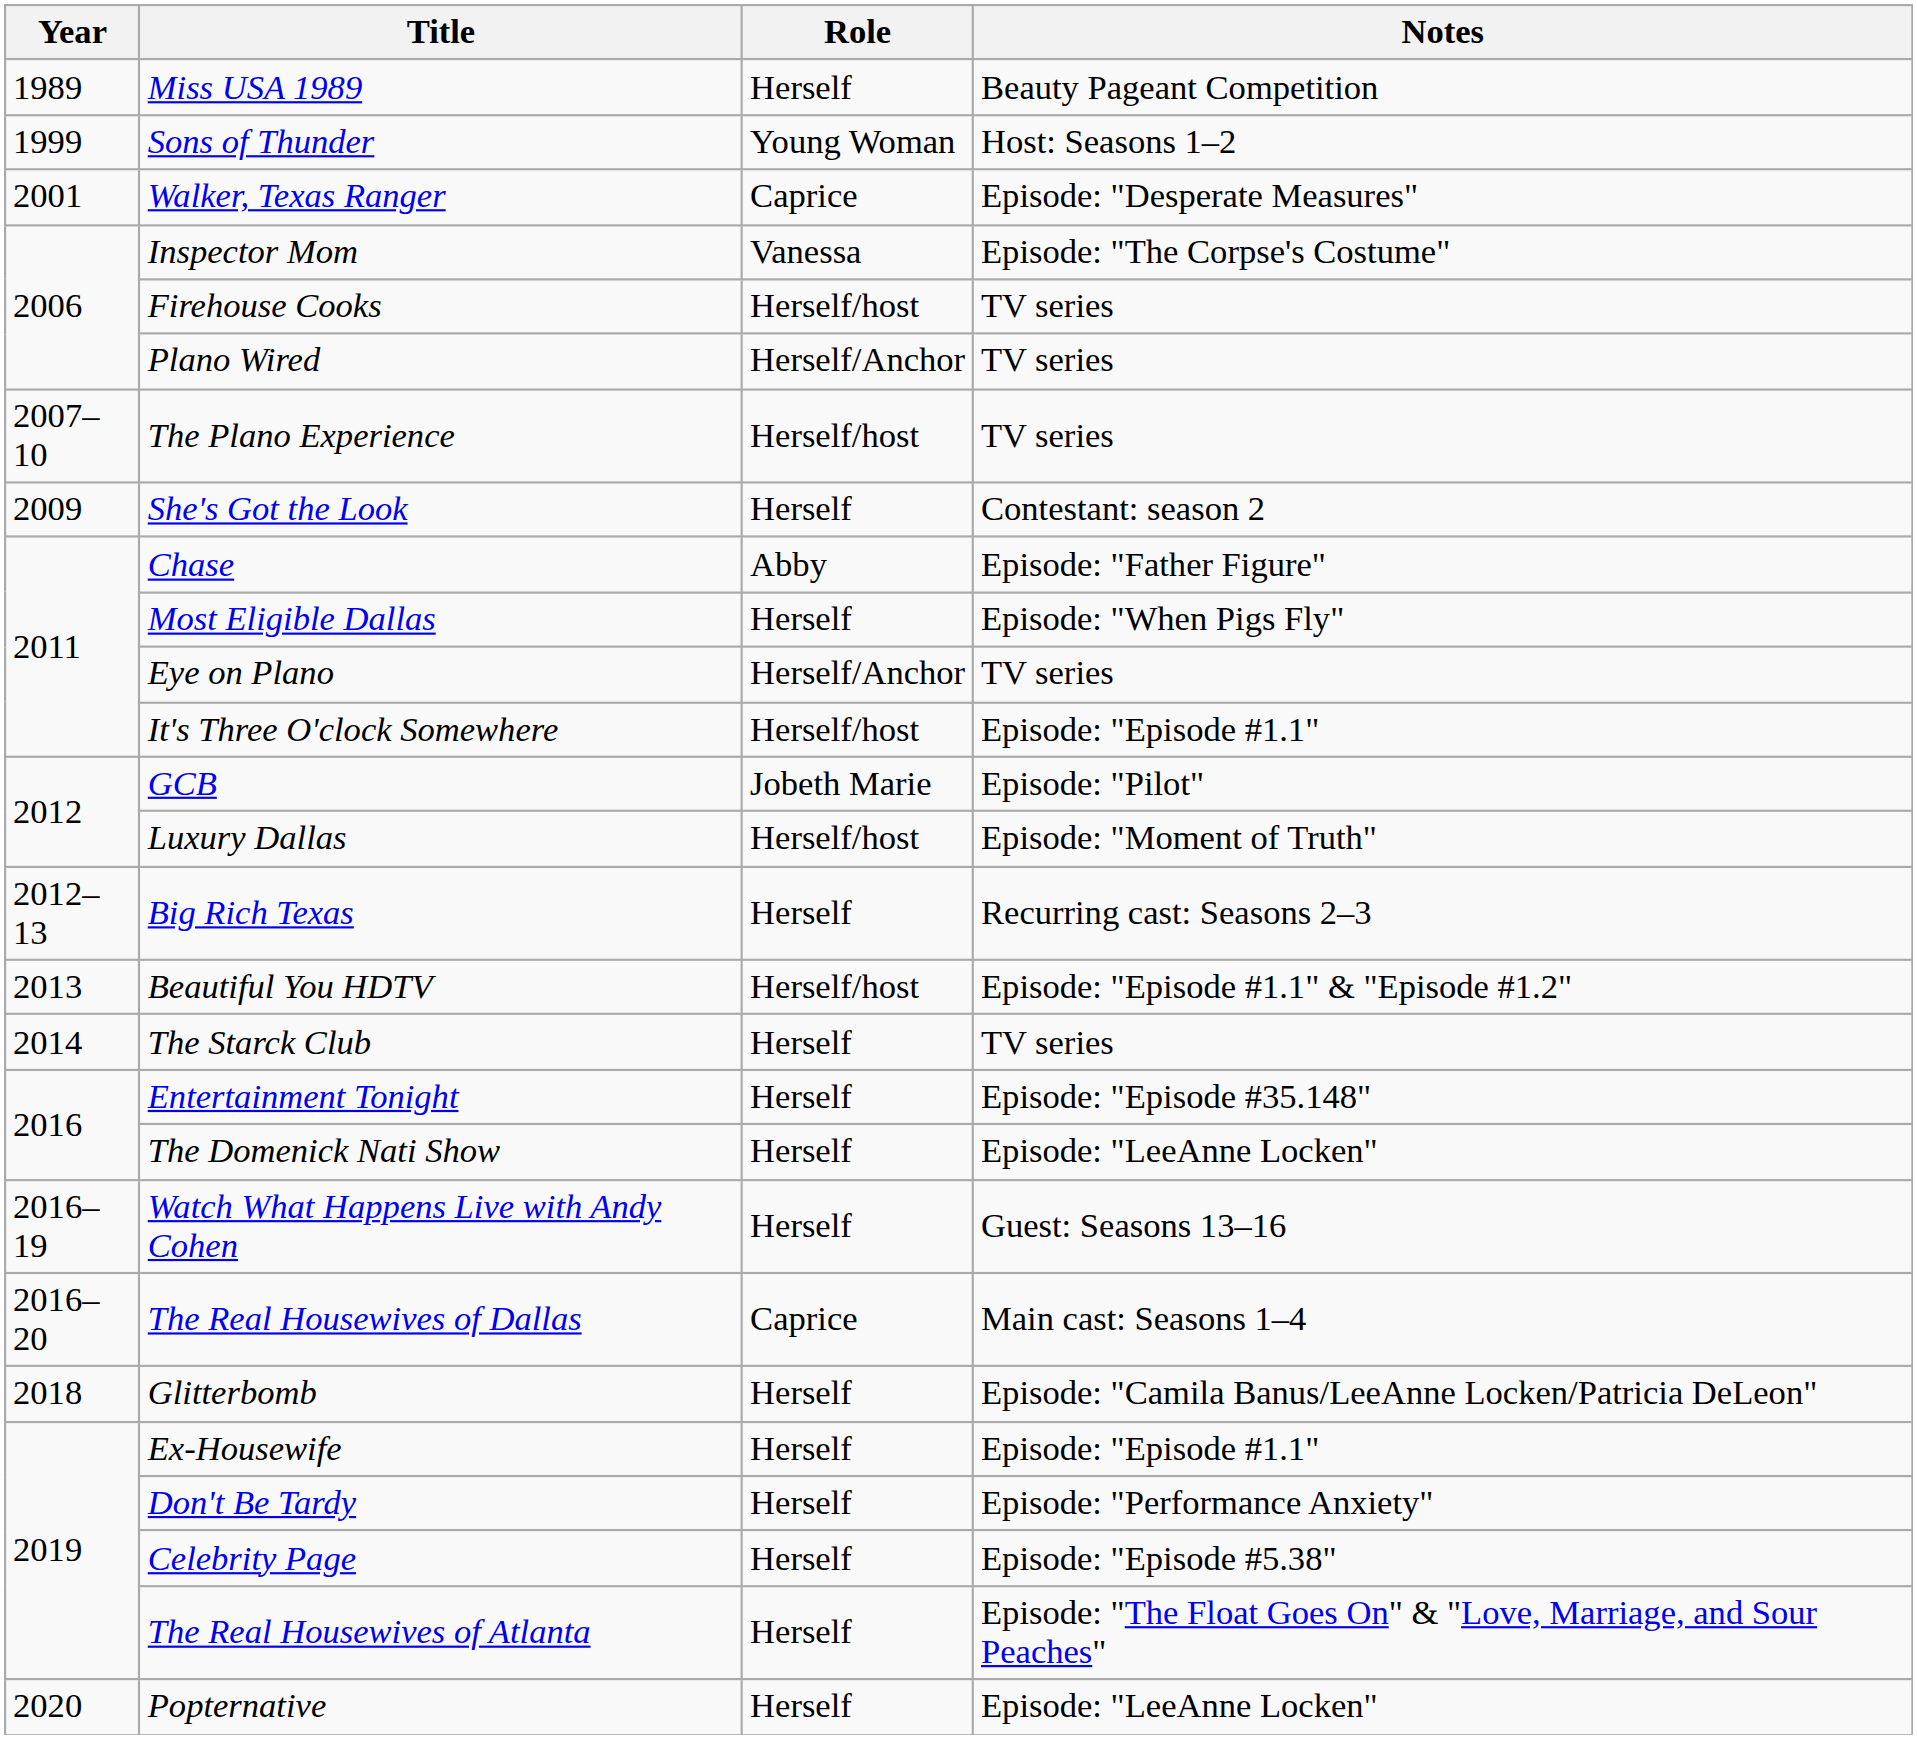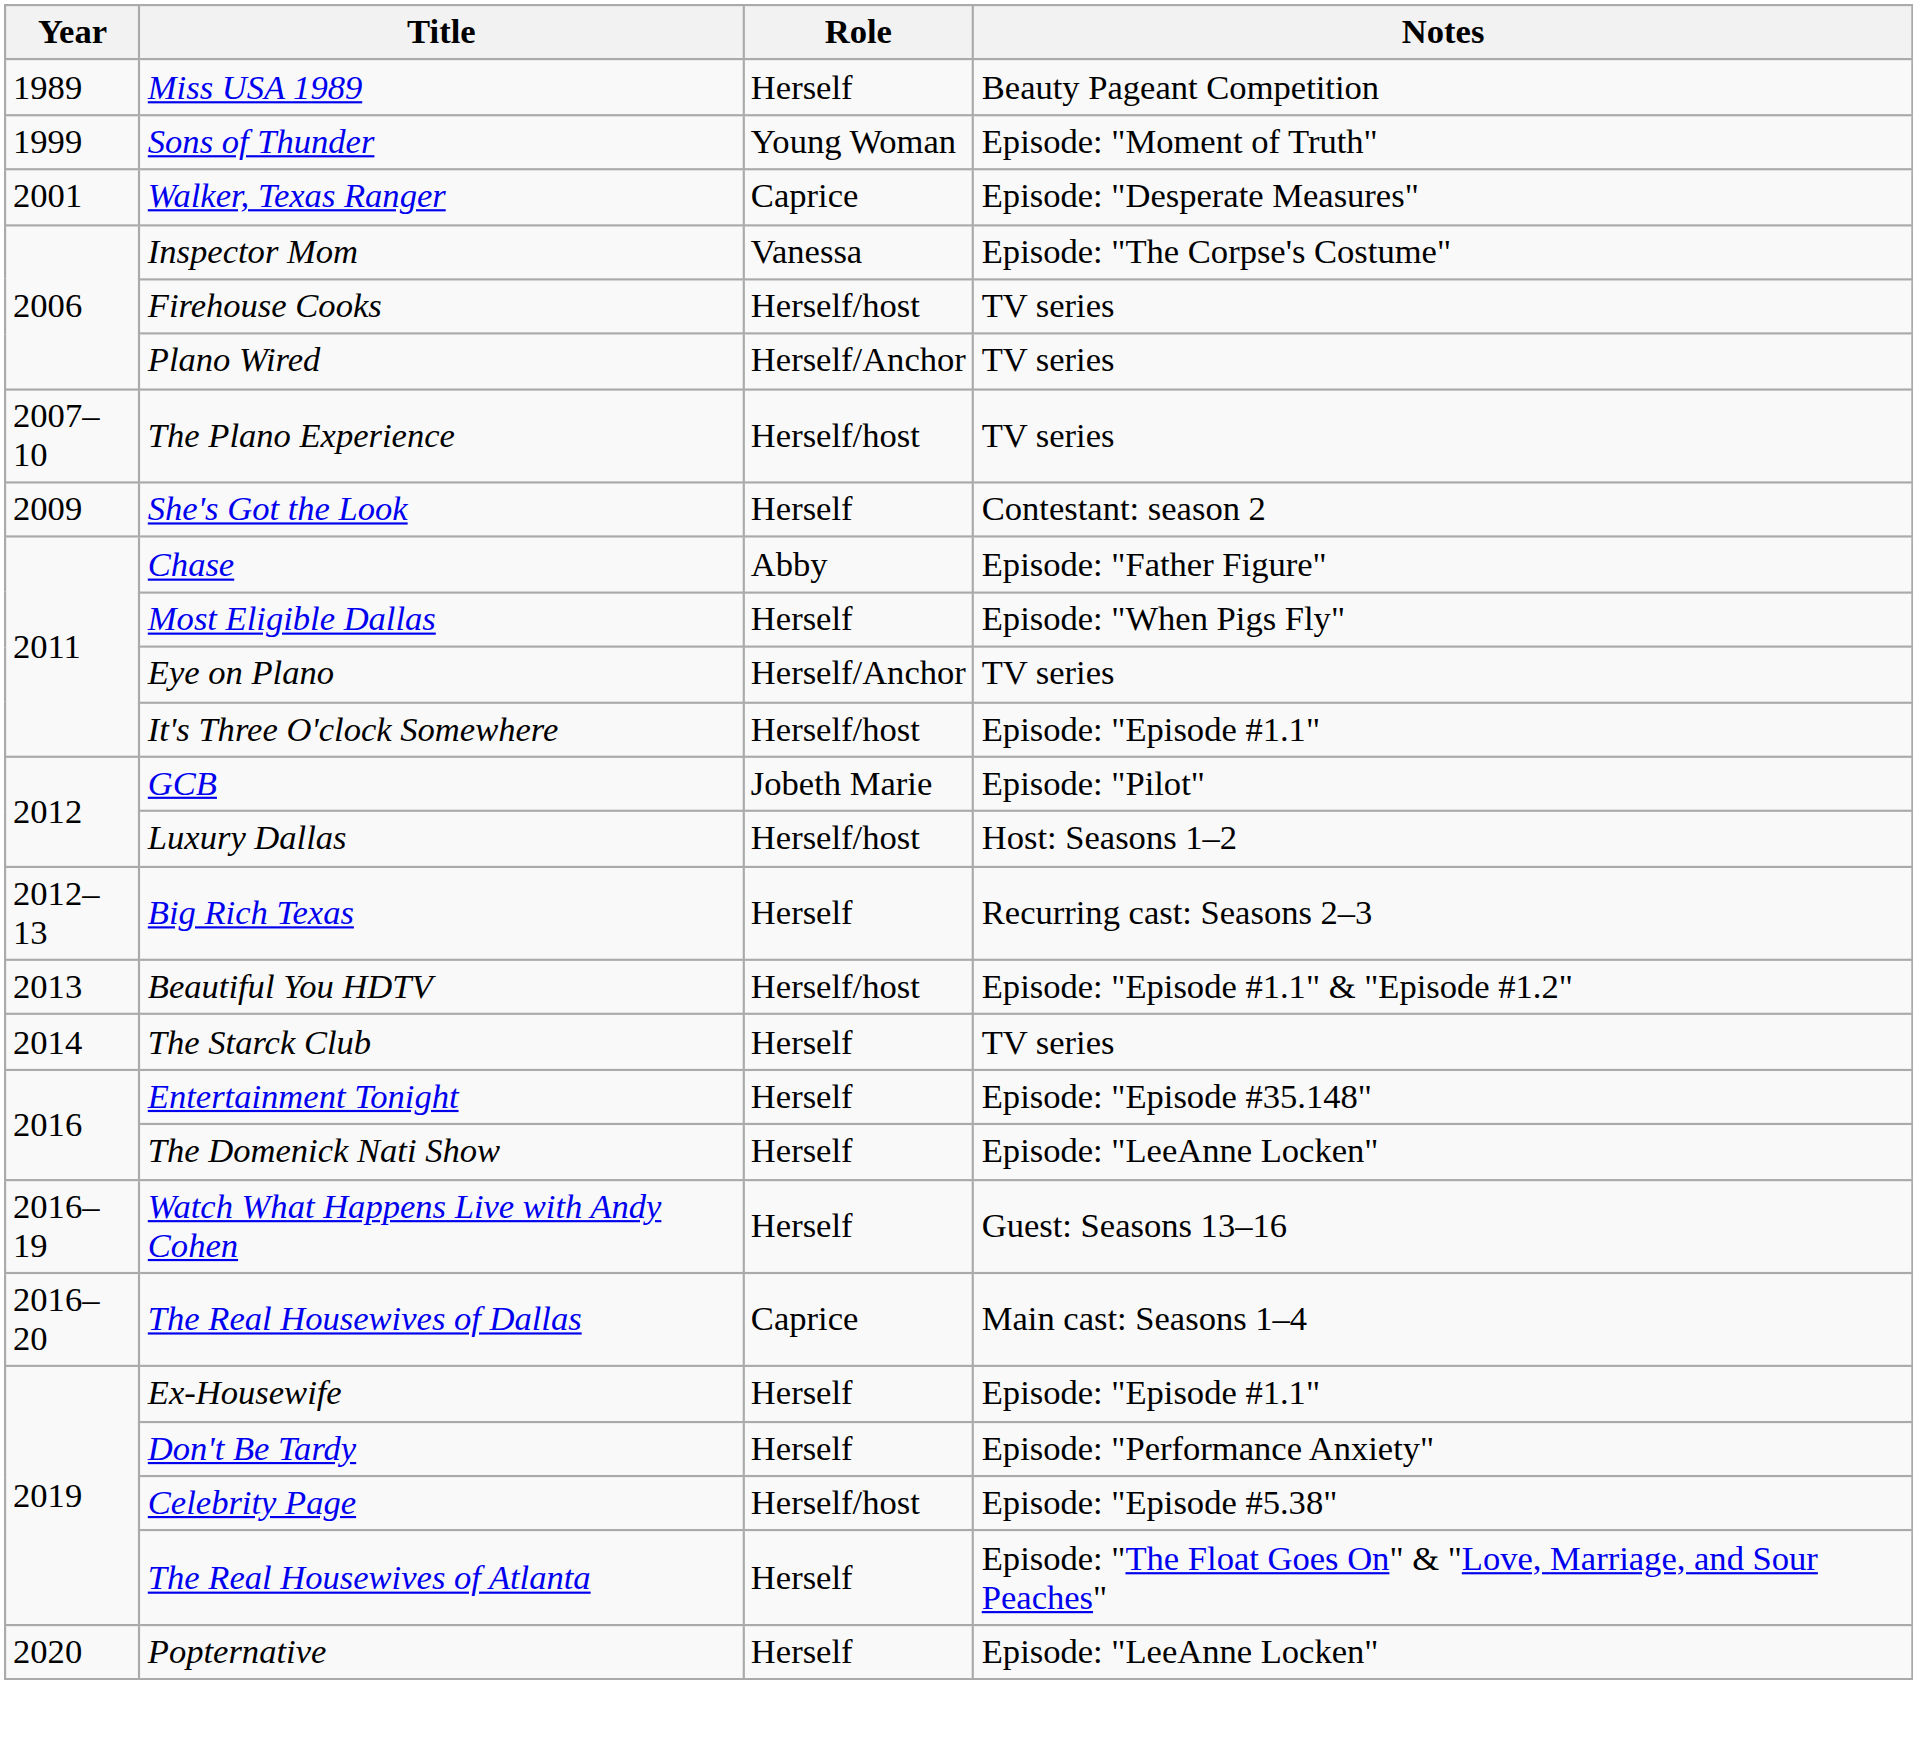Sons of Thunder | Notes: Host: Seasons 1–2 -> Episode: "Moment of Truth"
Luxury Dallas | Notes: Episode: "Moment of Truth" -> Host: Seasons 1–2
- row: 2018 | Glitterbomb | Herself | Episode: "Camila Banus/LeeAnne Locken/Patricia DeLeon"
Celebrity Page | Role: Herself -> Herself/host
